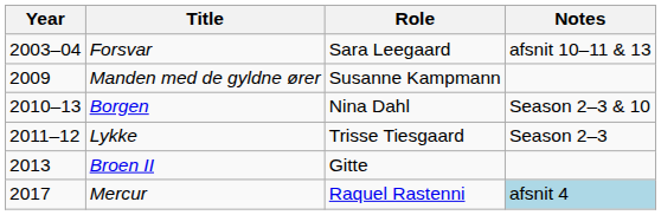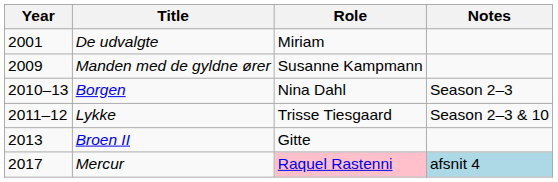+ row: 2001 | De udvalgte | Miriam
- row: 2003–04 | Forsvar | Sara Leegaard | afsnit 10–11 & 13
Borgen | Notes: Season 2–3 & 10 -> Season 2–3
Lykke | Notes: Season 2–3 -> Season 2–3 & 10
Mercur | Role: no background -> pink background
